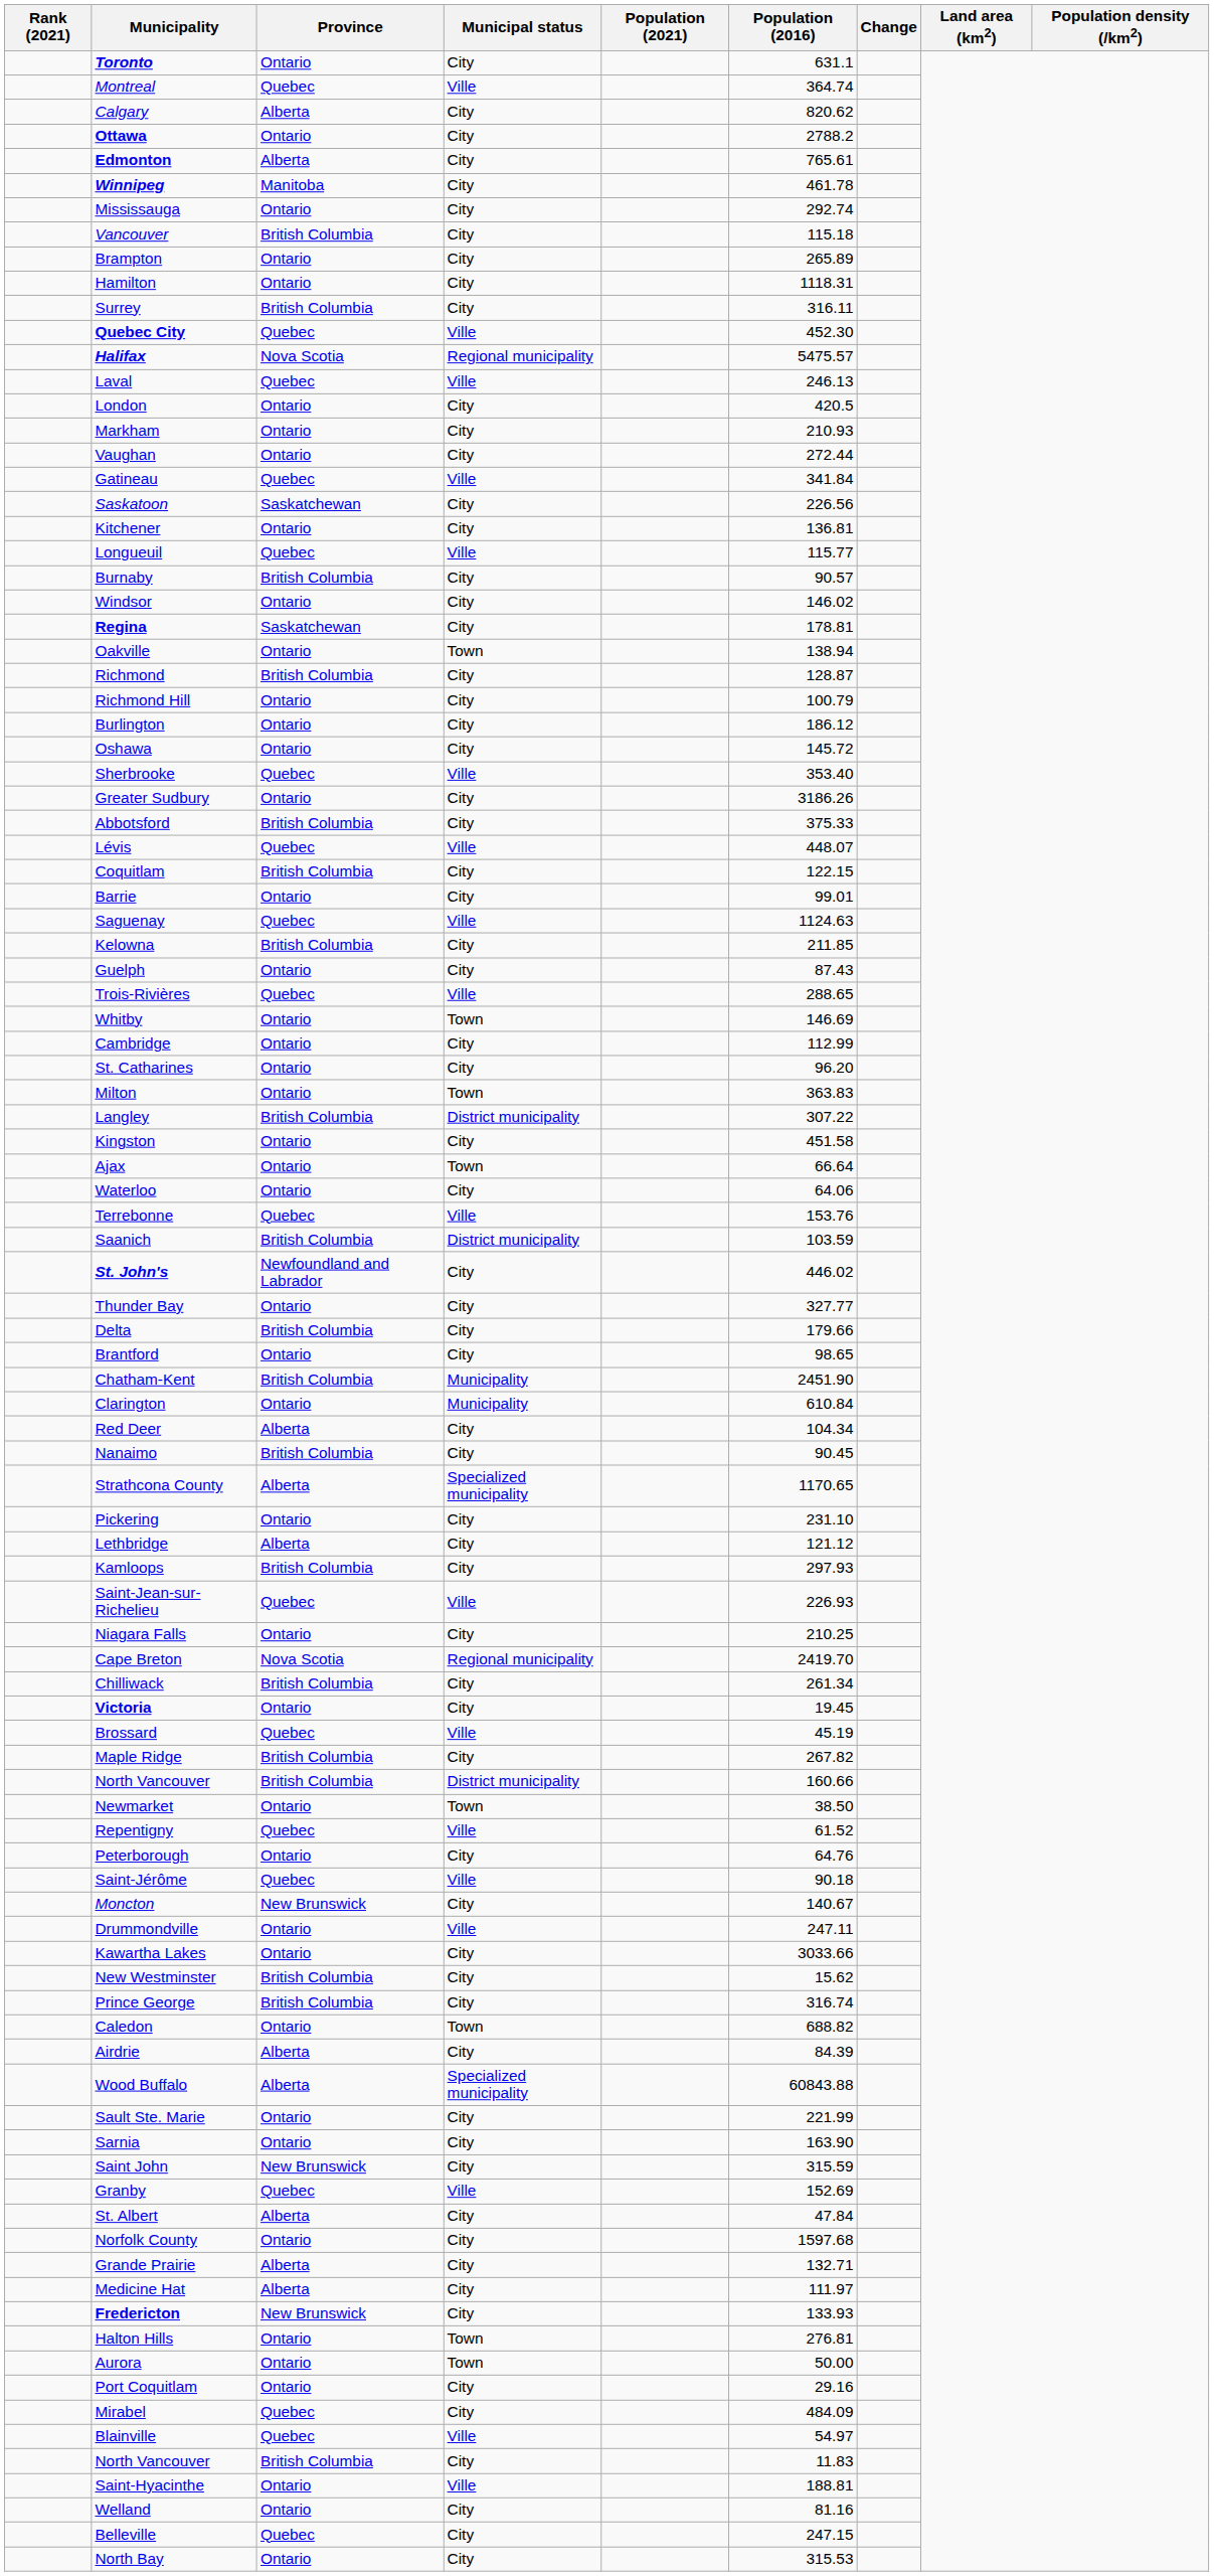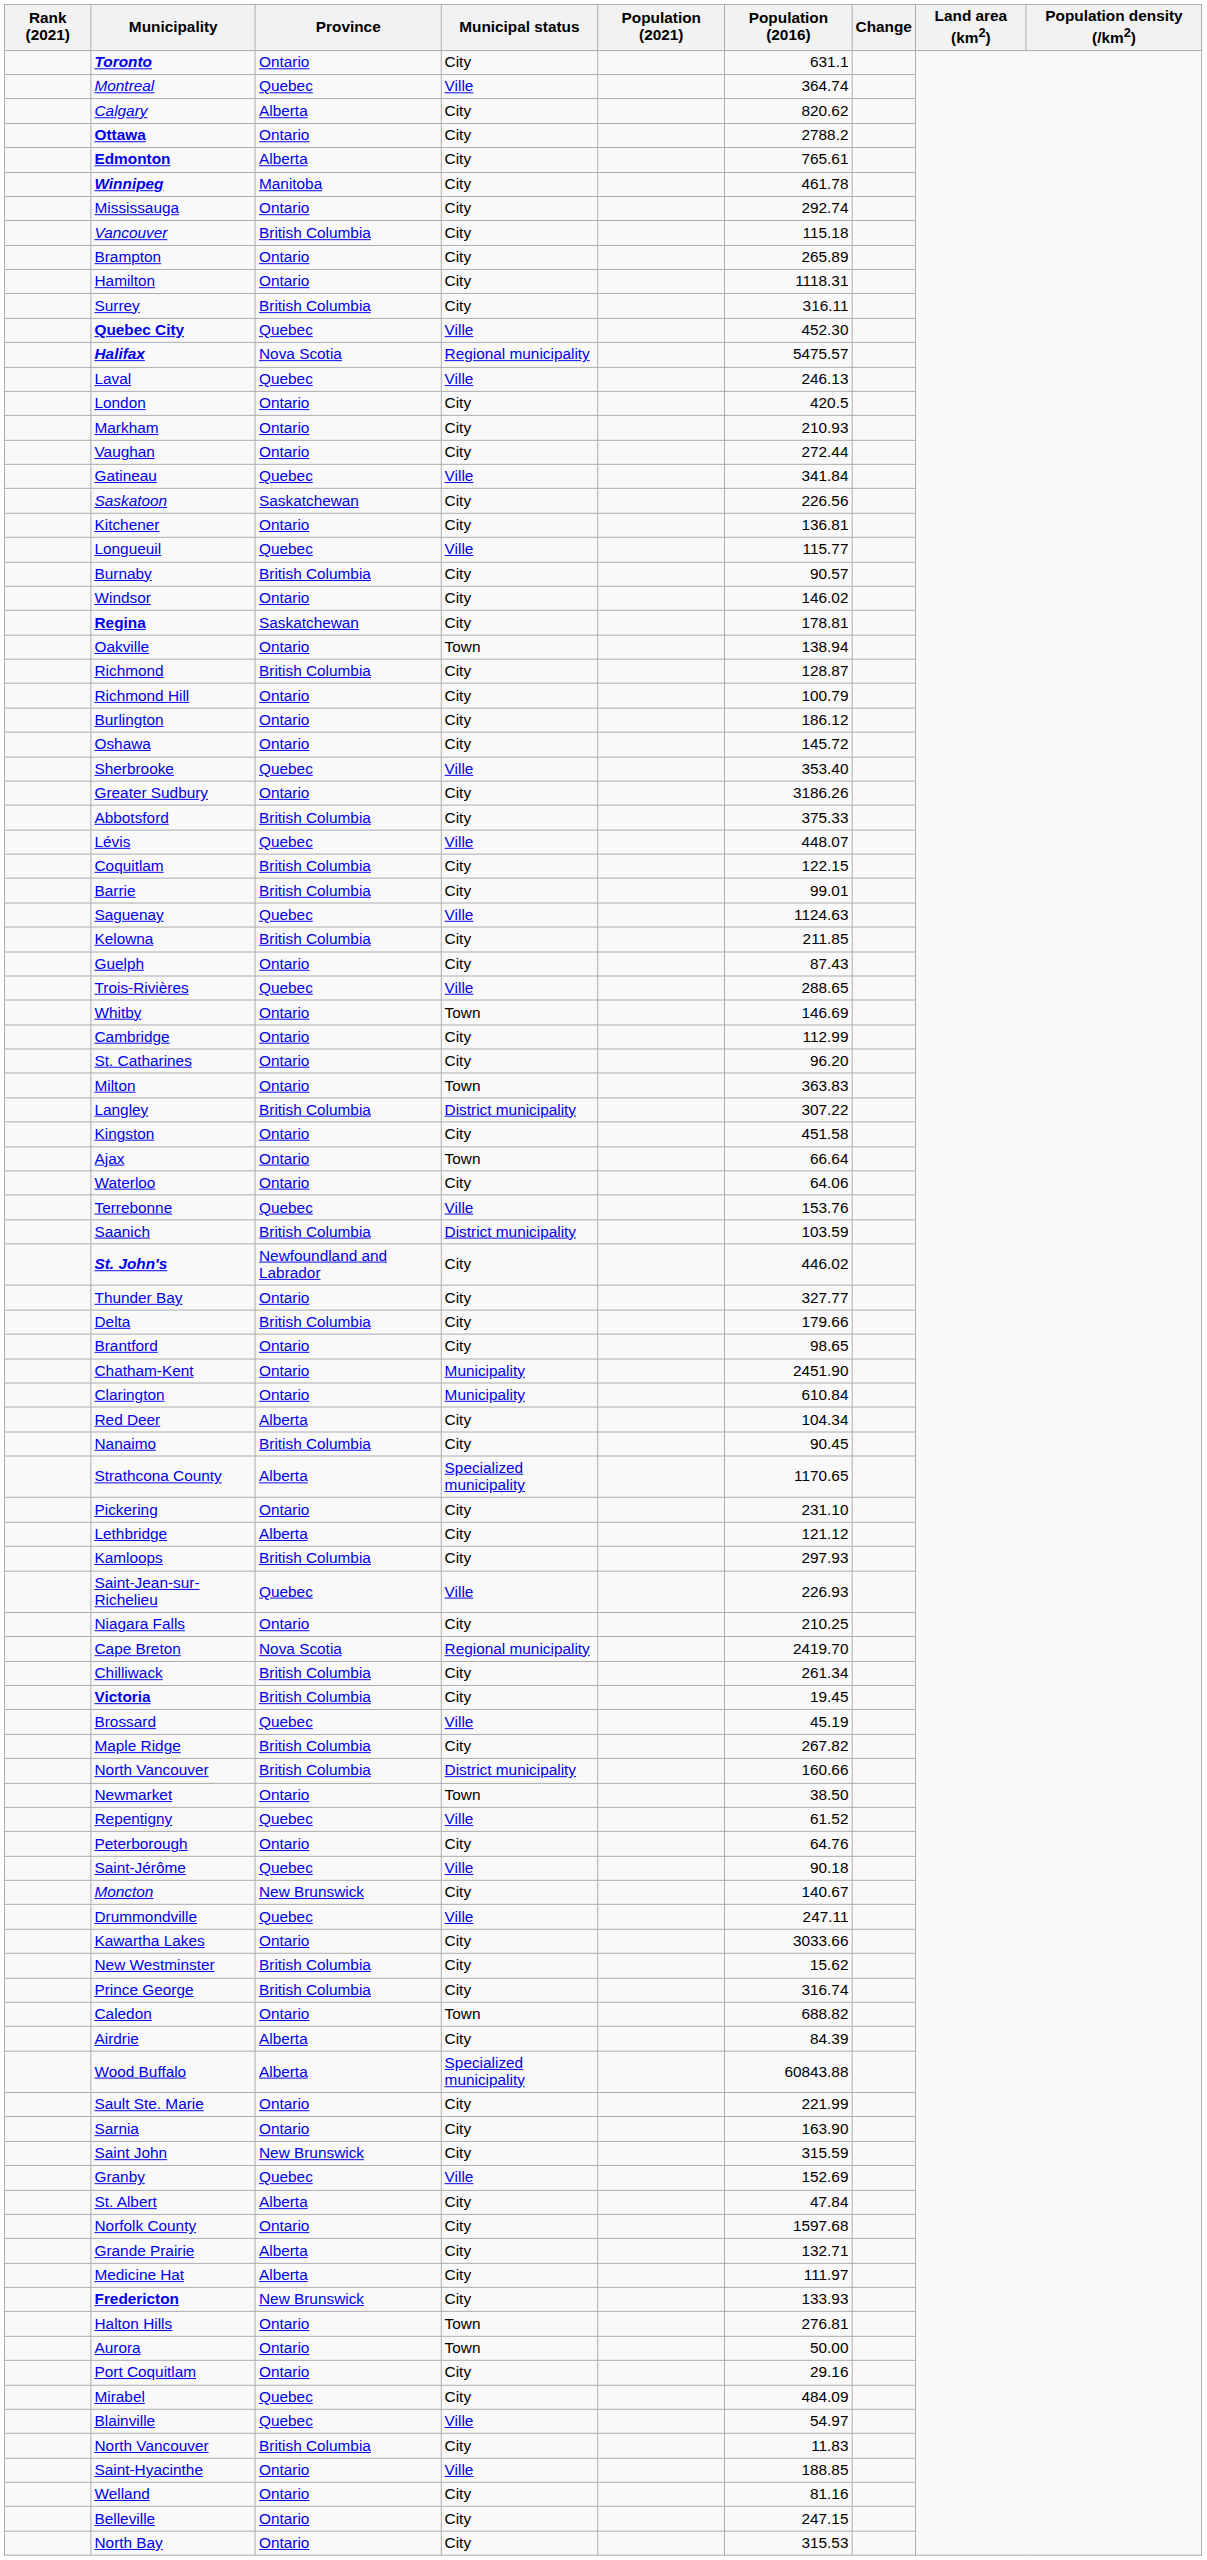Barrie | Province: Ontario -> British Columbia
Chatham-Kent | Province: British Columbia -> Ontario
Victoria | Province: Ontario -> British Columbia
Drummondville | Province: Ontario -> Quebec
Saint-Hyacinthe | Population (2016): 188.81 -> 188.85
Belleville | Province: Quebec -> Ontario
